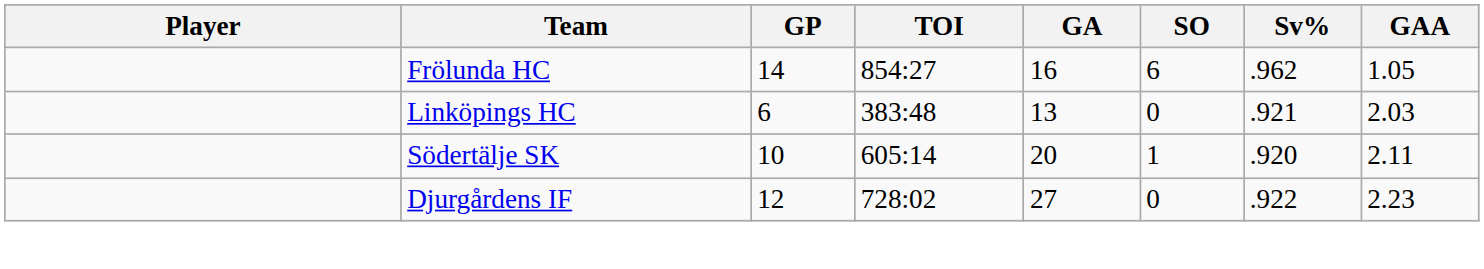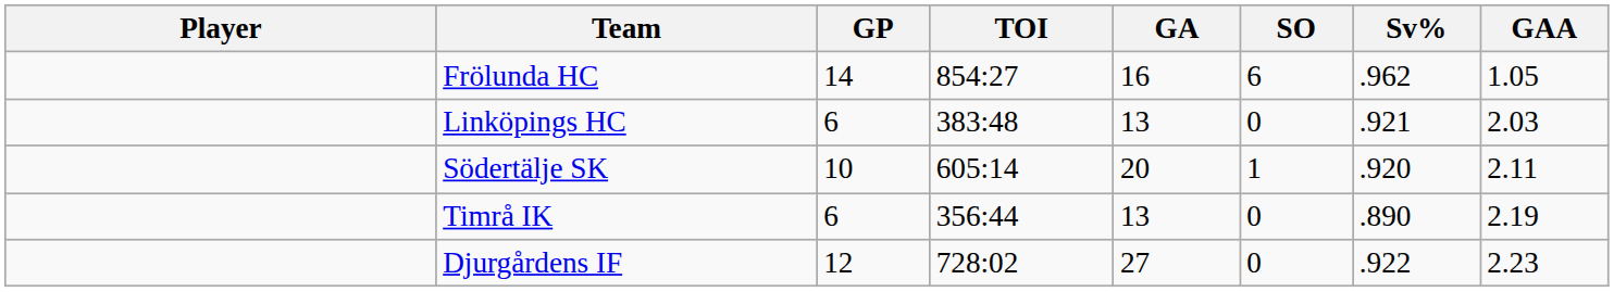+ row: Timrå IK | 6 | 356:44 | 13 | 0 | .890 | 2.19
